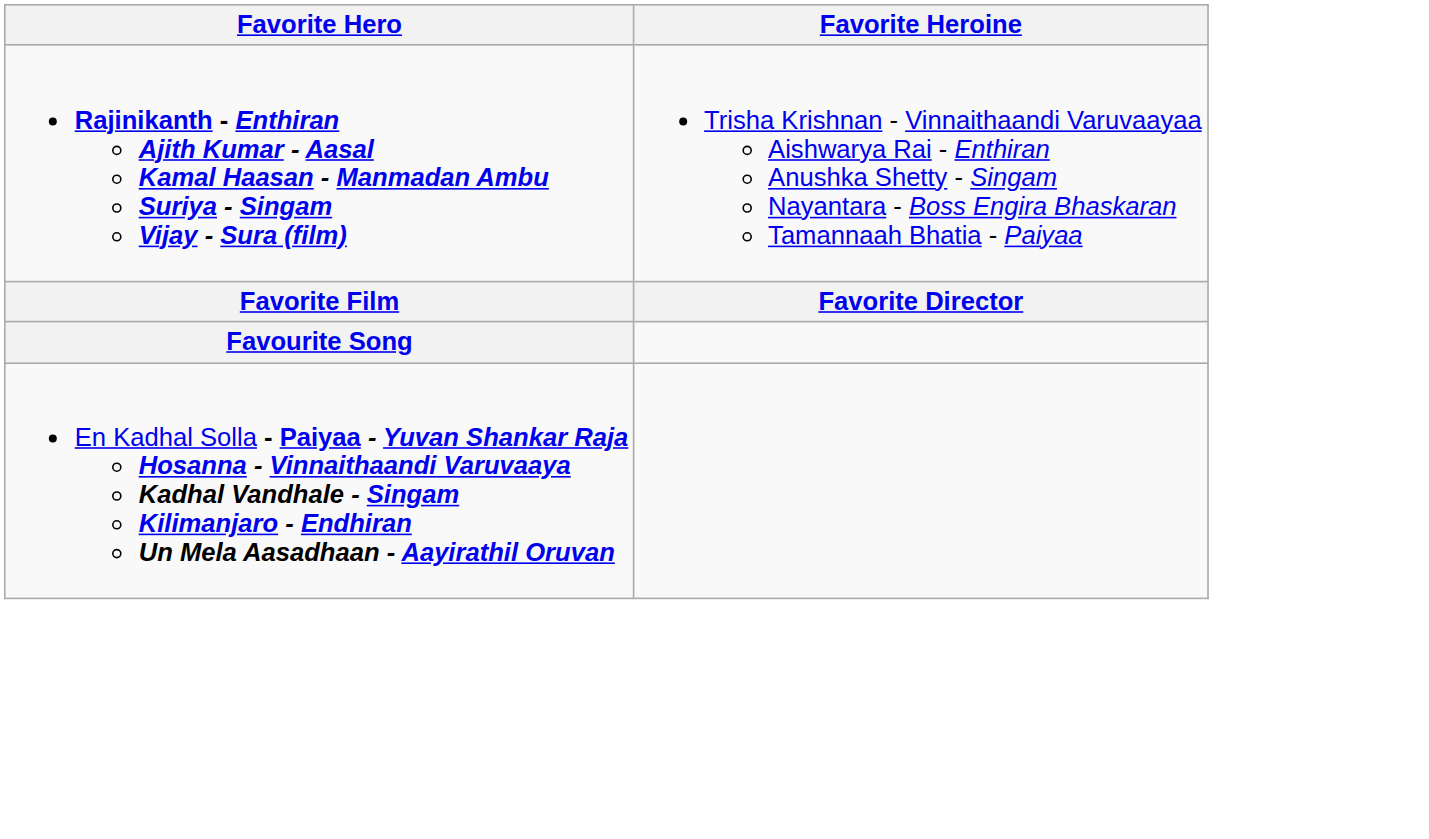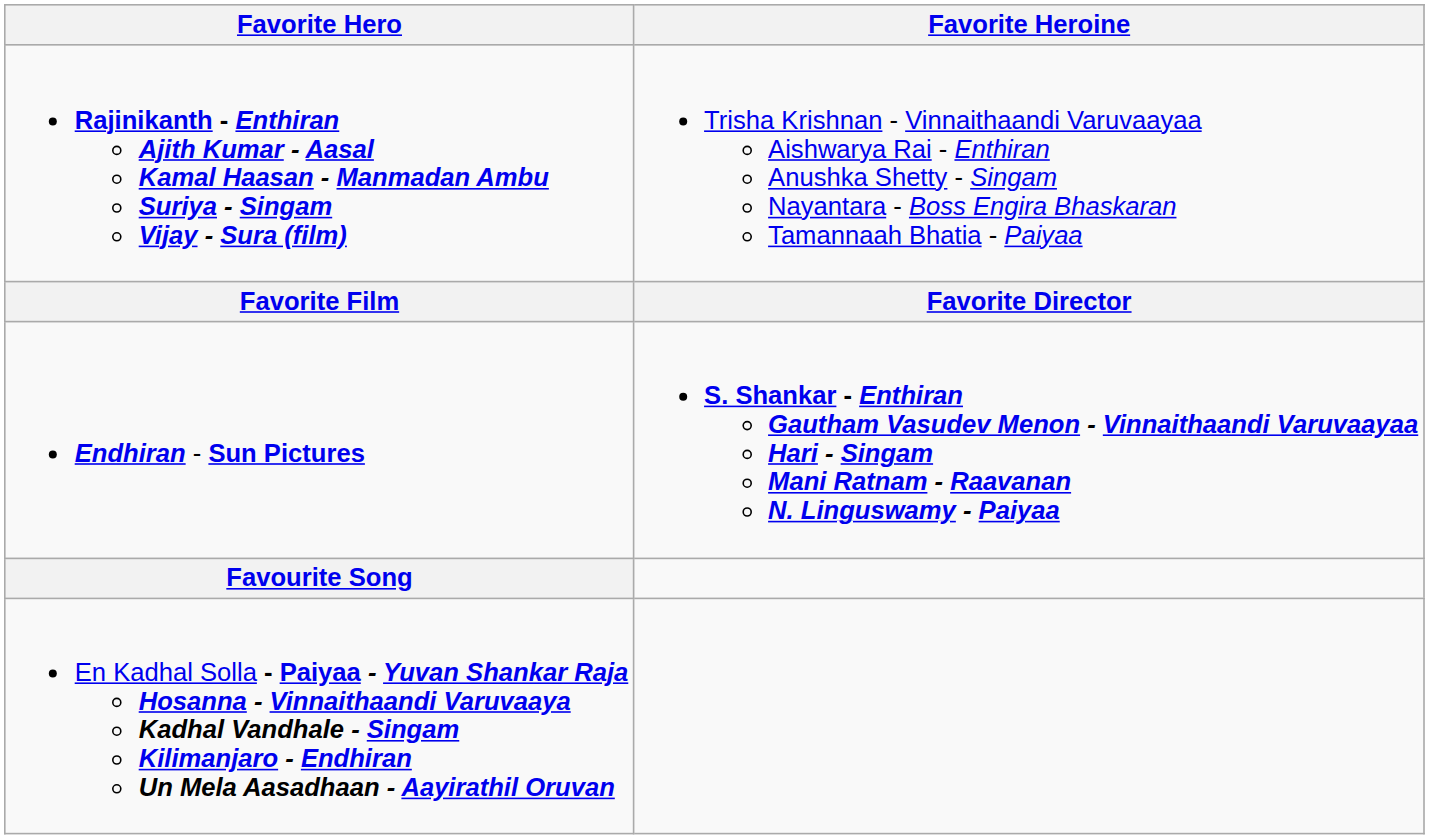+ row: Endhiran - Sun Pictures | S. Shankar - Enthiran Gautham Vasudev Menon - Vinnaithaandi Varuvaayaa Hari - Singam Mani Ratnam - Raavanan N. Linguswamy - Paiyaa
